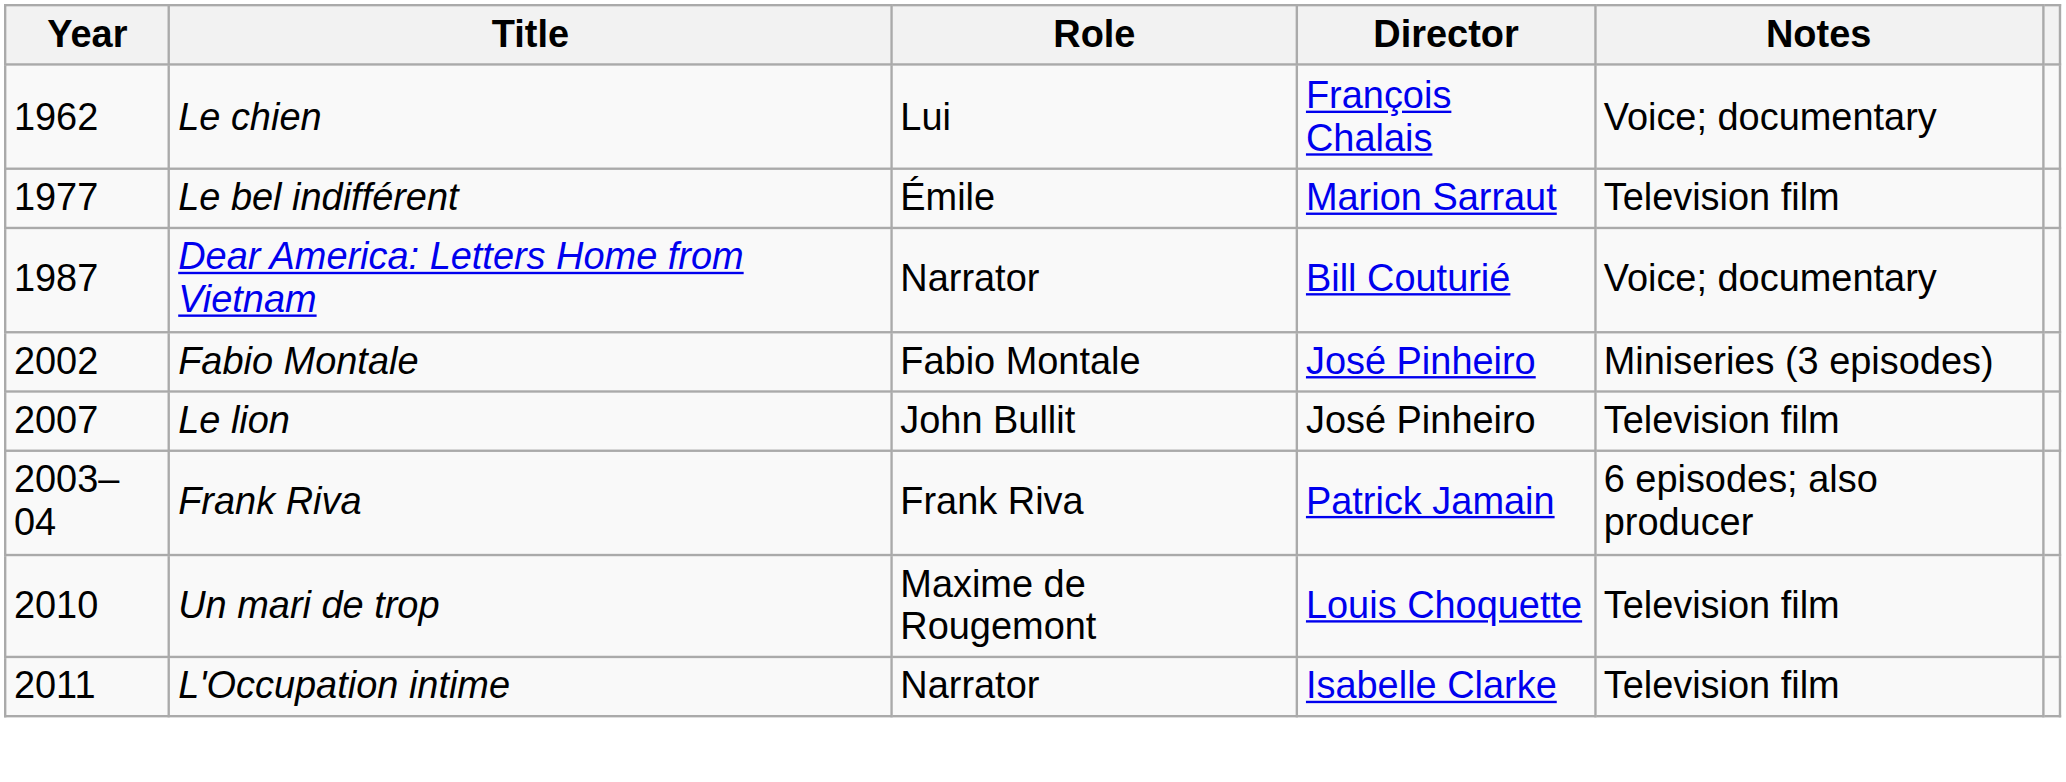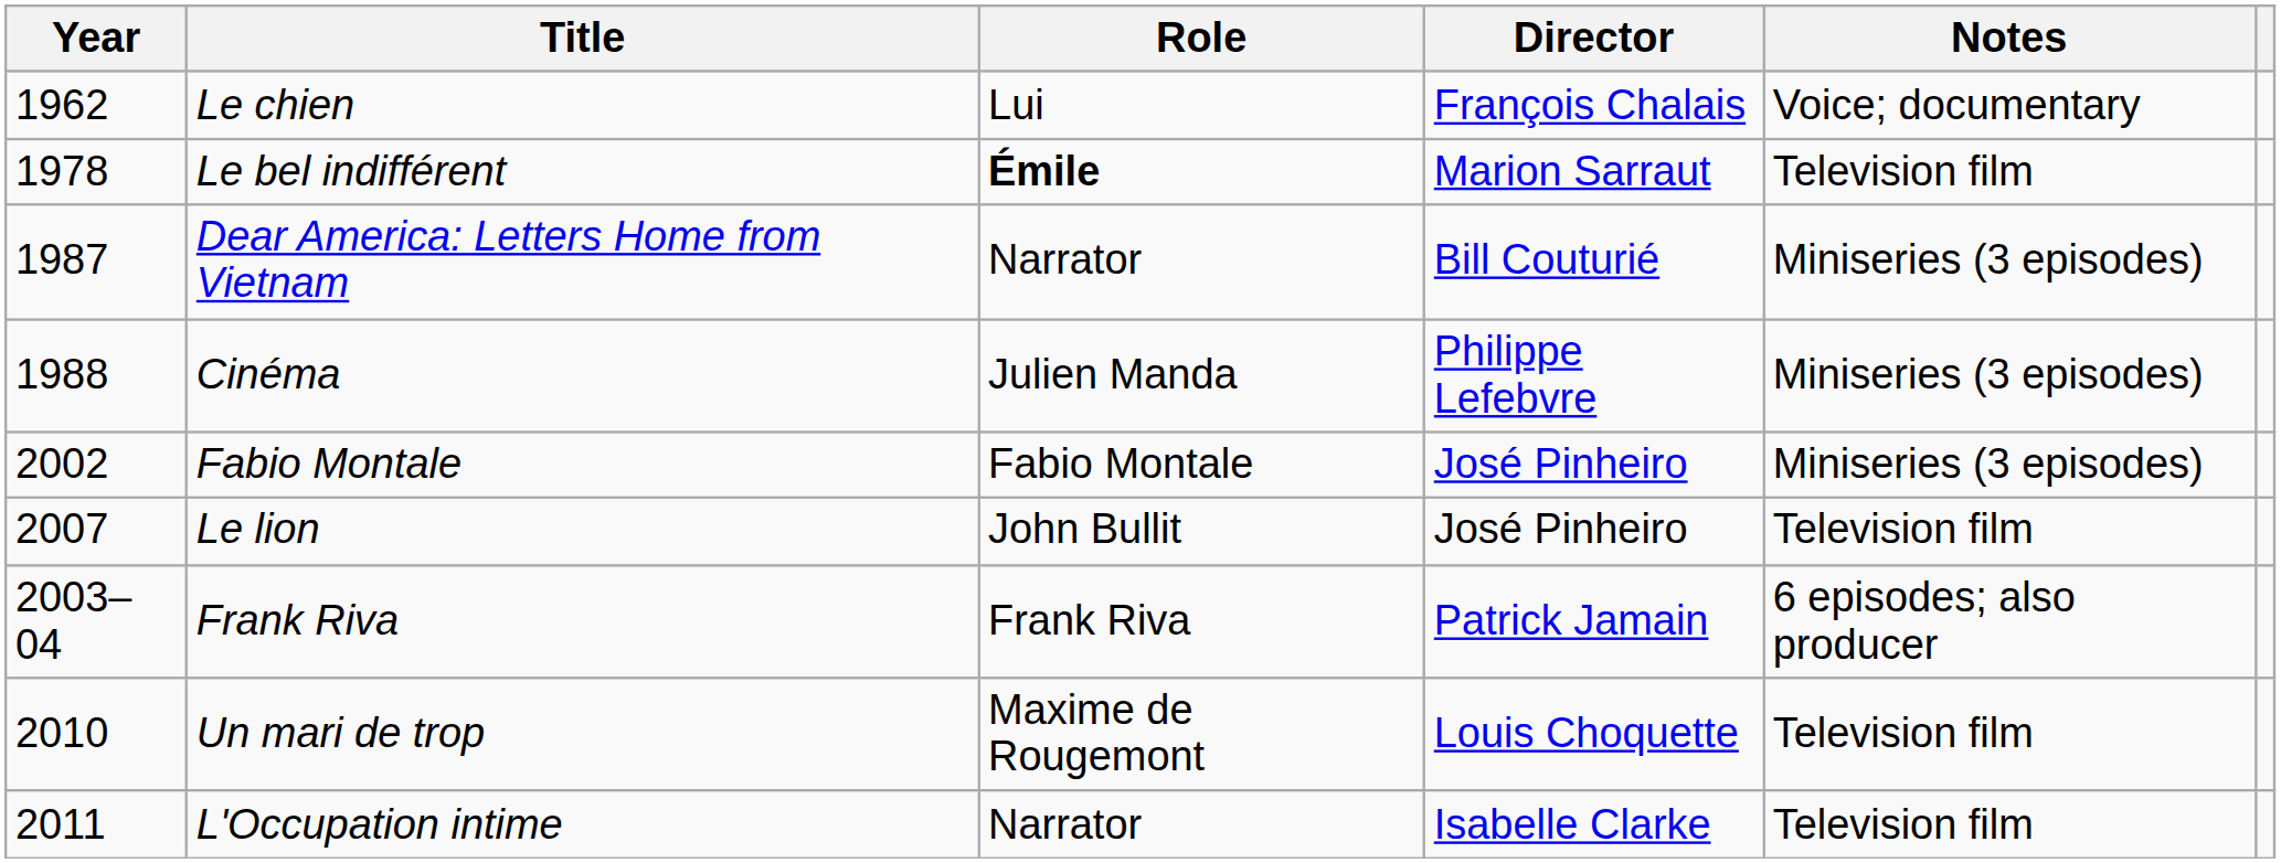Le bel indifférent | Year: 1977 -> 1978
Le bel indifférent | Role: normal -> bold
Dear America: Letters Home from Vietnam | Notes: Voice; documentary -> Miniseries (3 episodes)
+ row: 1988 | Cinéma | Julien Manda | Philippe Lefebvre | Miniseries (3 episodes)
